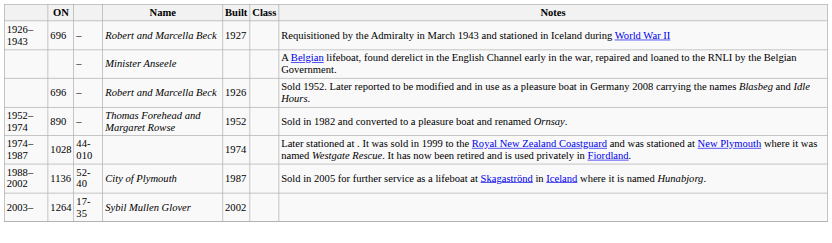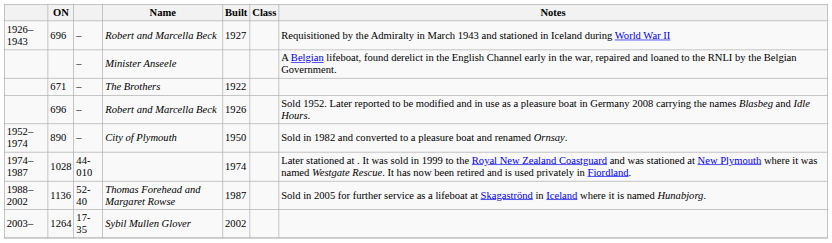+ row: 671 | – | The Brothers | 1922
890 | Name: Thomas Forehead and Margaret Rowse -> City of Plymouth
890 | Built: 1952 -> 1950
1136 | Name: City of Plymouth -> Thomas Forehead and Margaret Rowse
